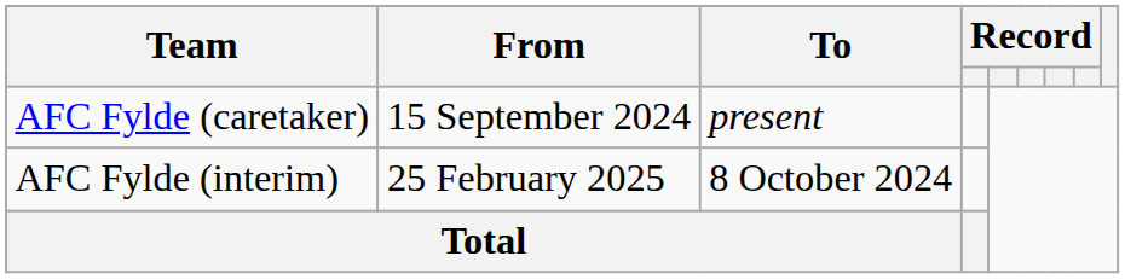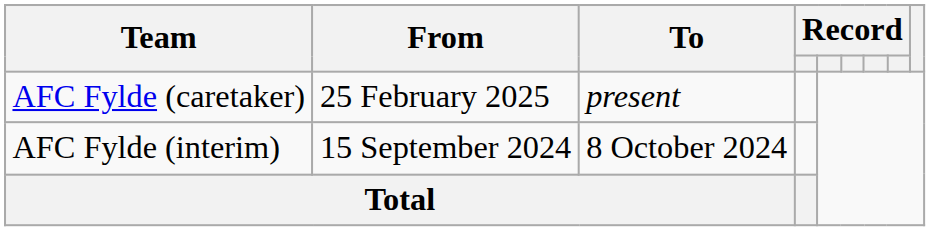AFC Fylde (caretaker) | From: 15 September 2024 -> 25 February 2025
AFC Fylde (interim) | From: 25 February 2025 -> 15 September 2024
